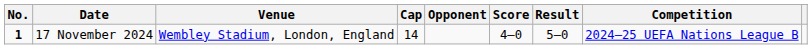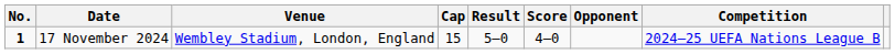columns swapped: Opponent <-> Result
17 November 2024 | Cap: 14 -> 15
